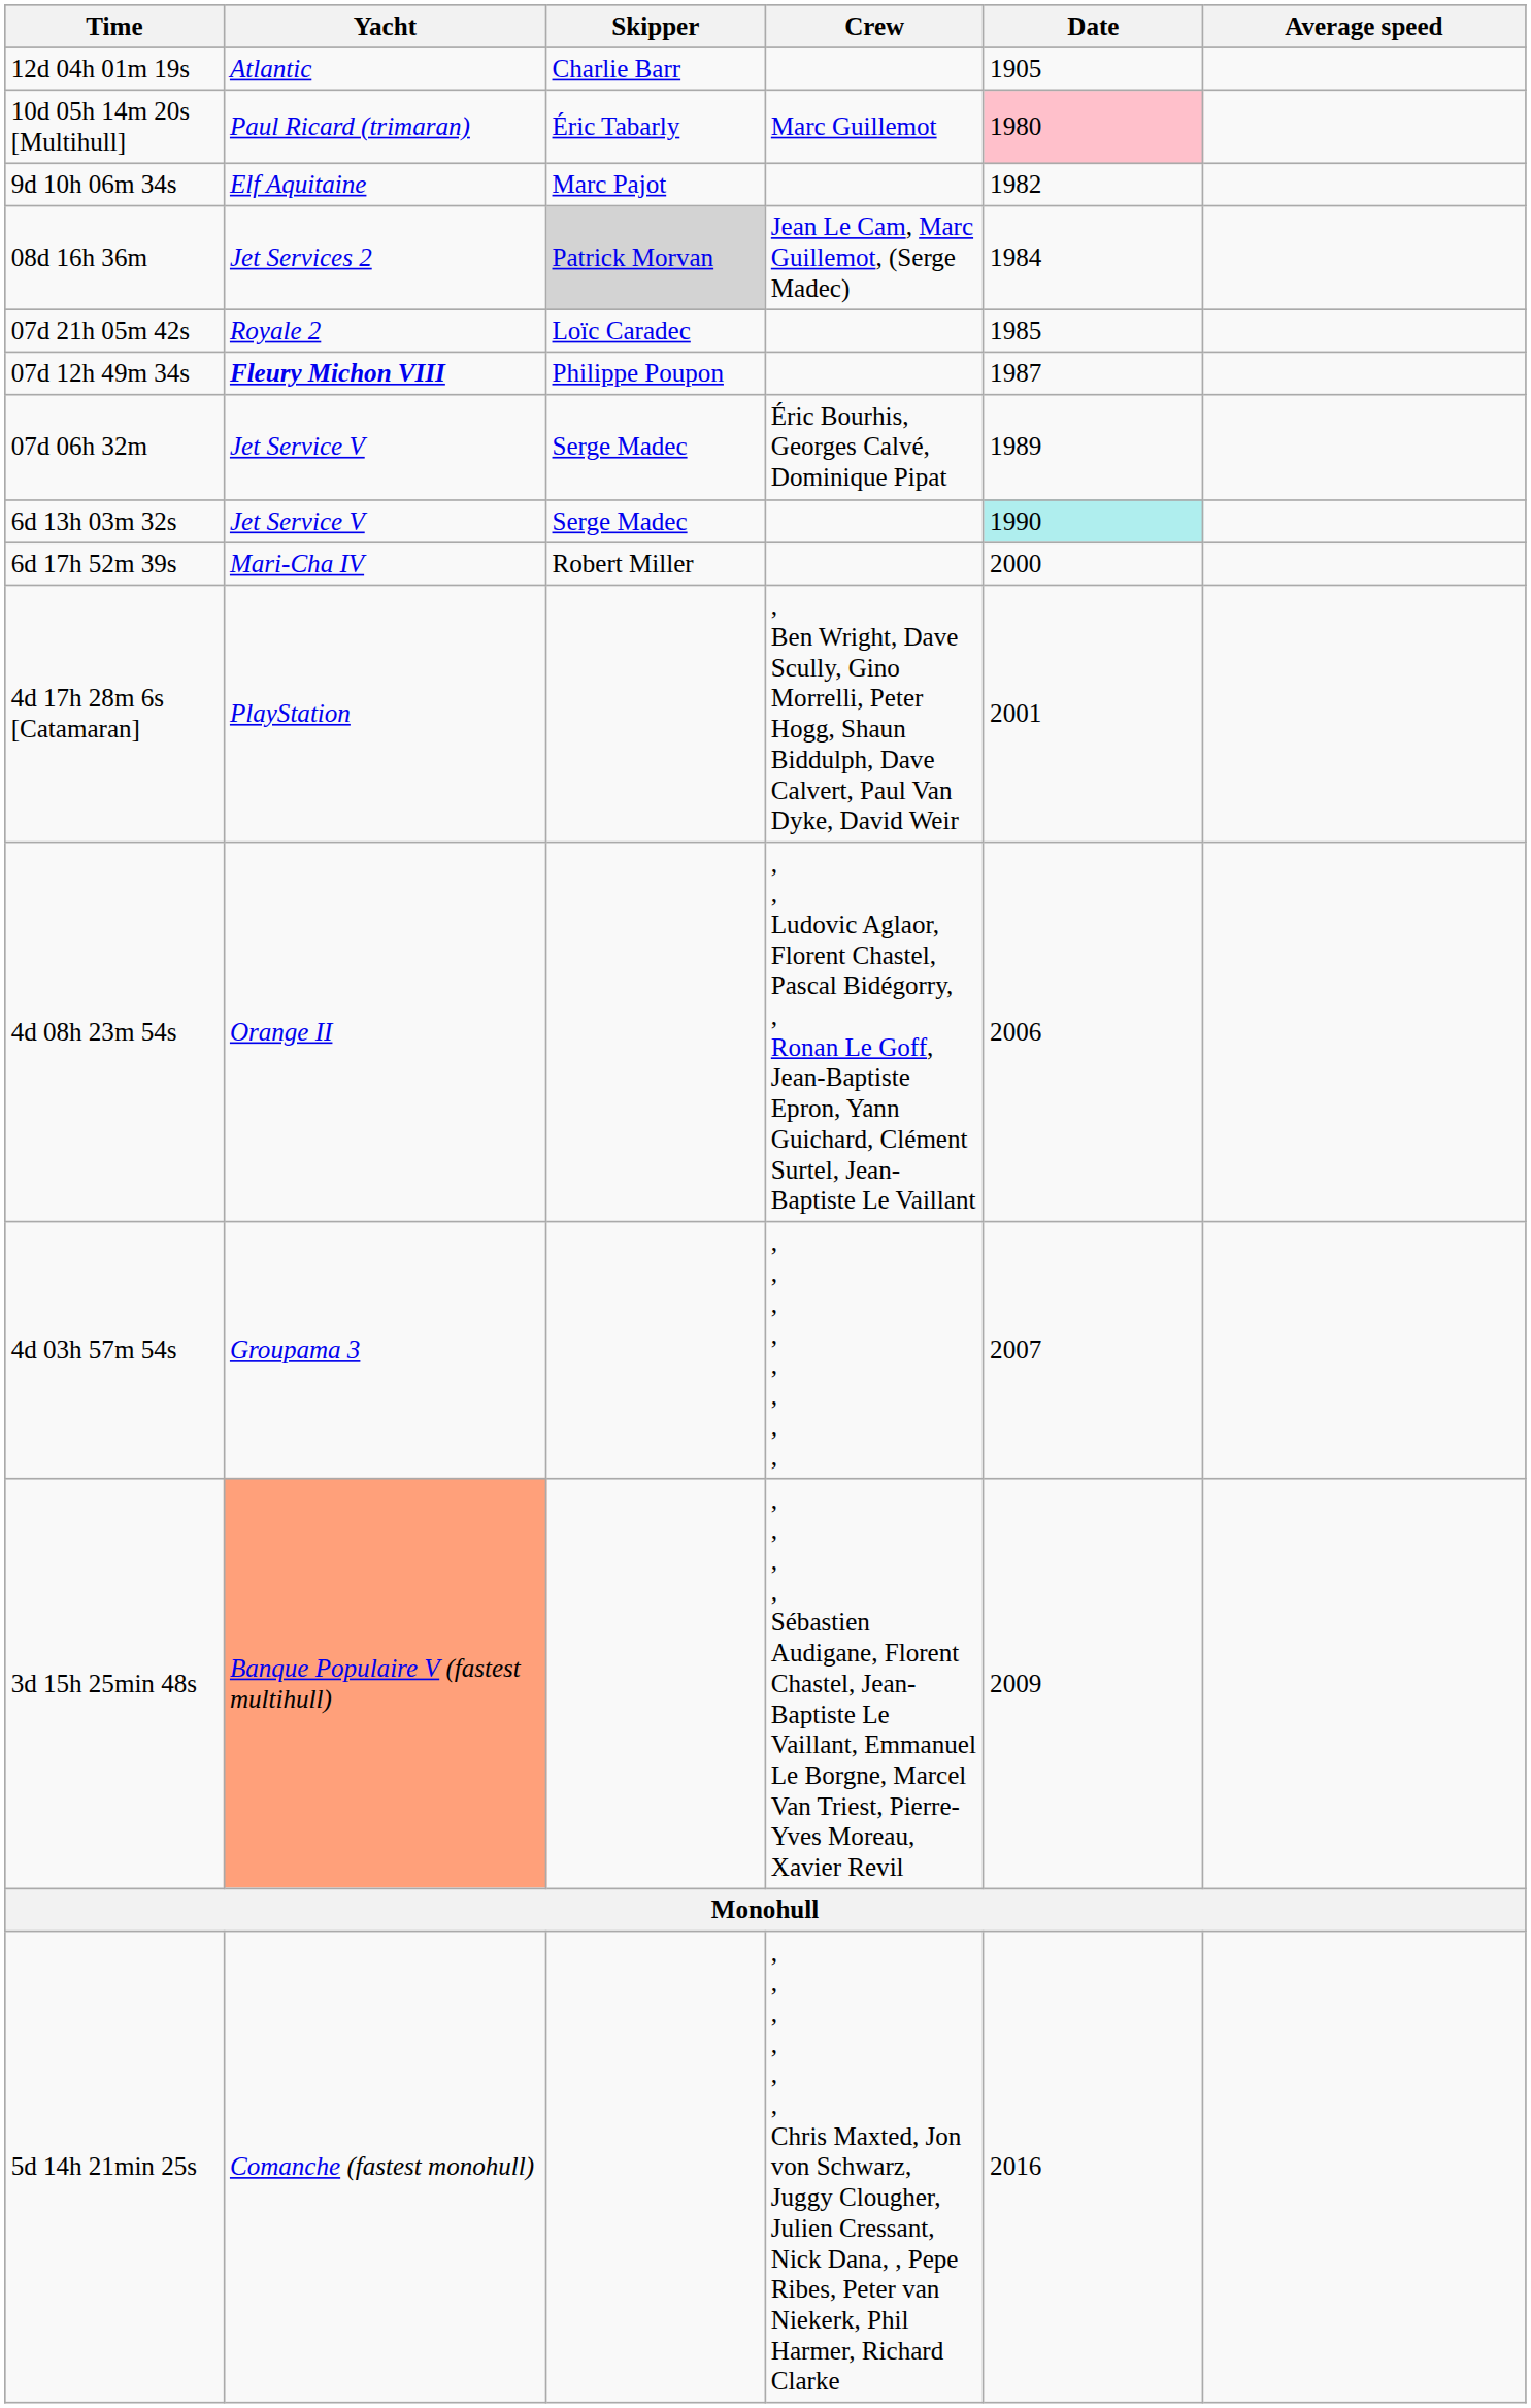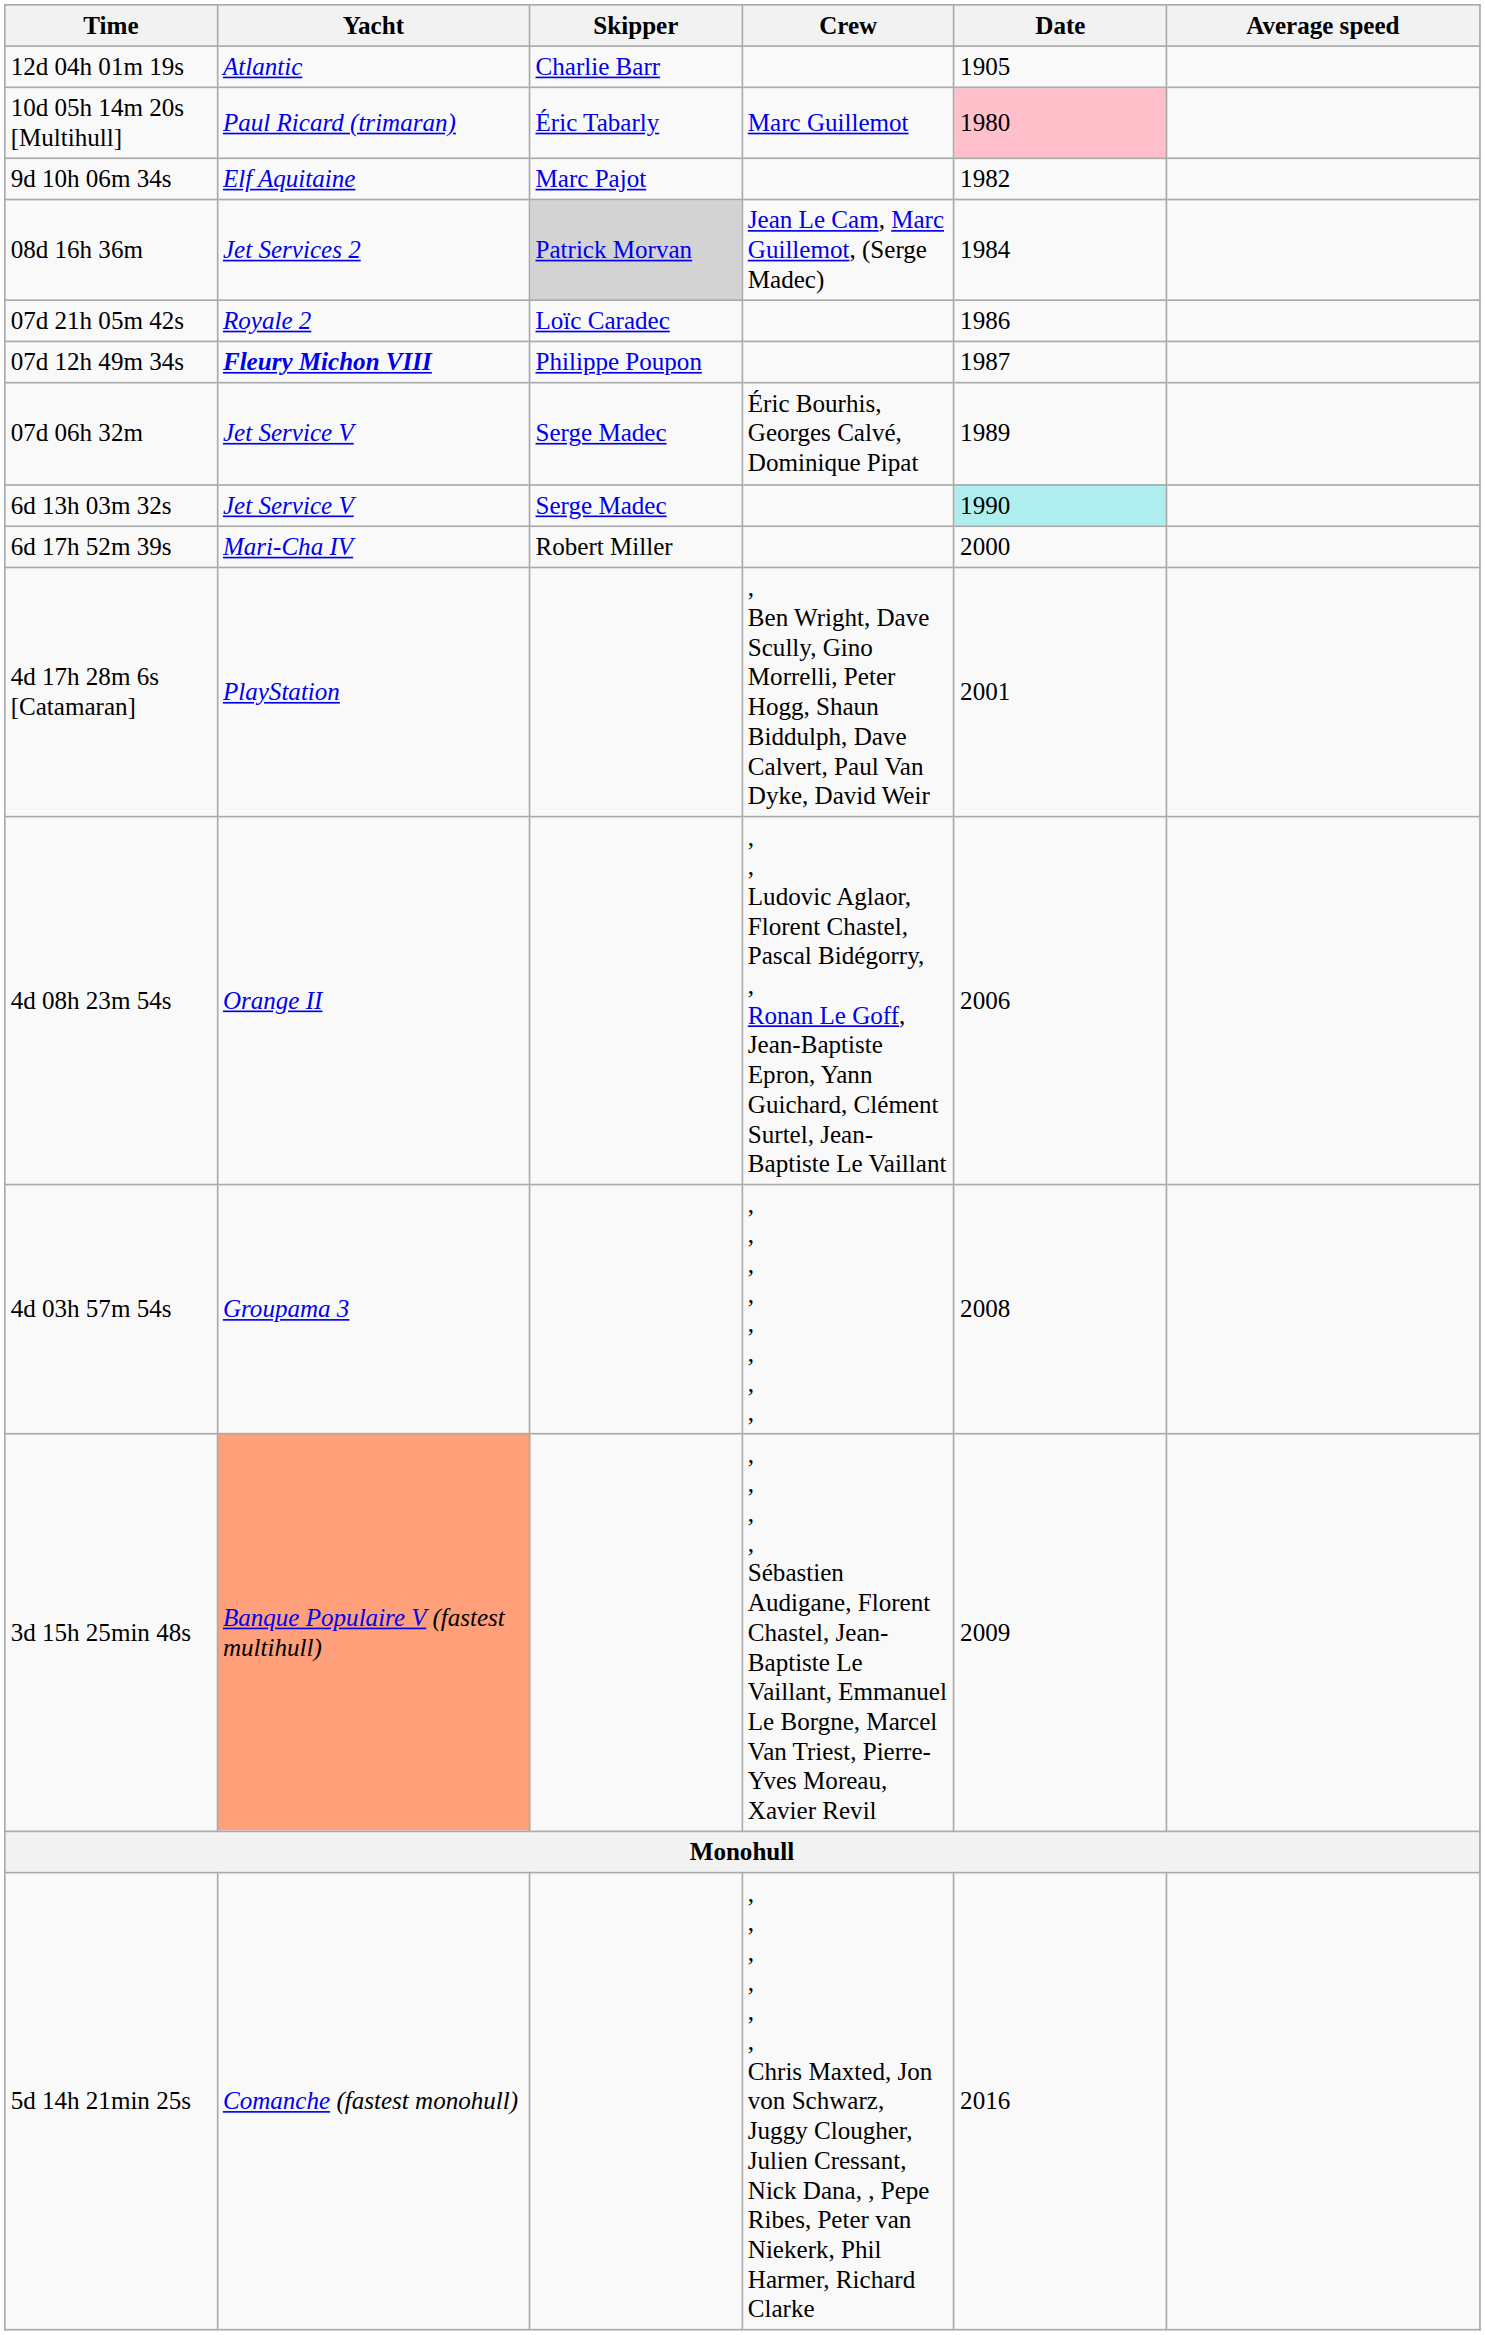07d 21h 05m 42s | Date: 1985 -> 1986
4d 03h 57m 54s | Date: 2007 -> 2008
